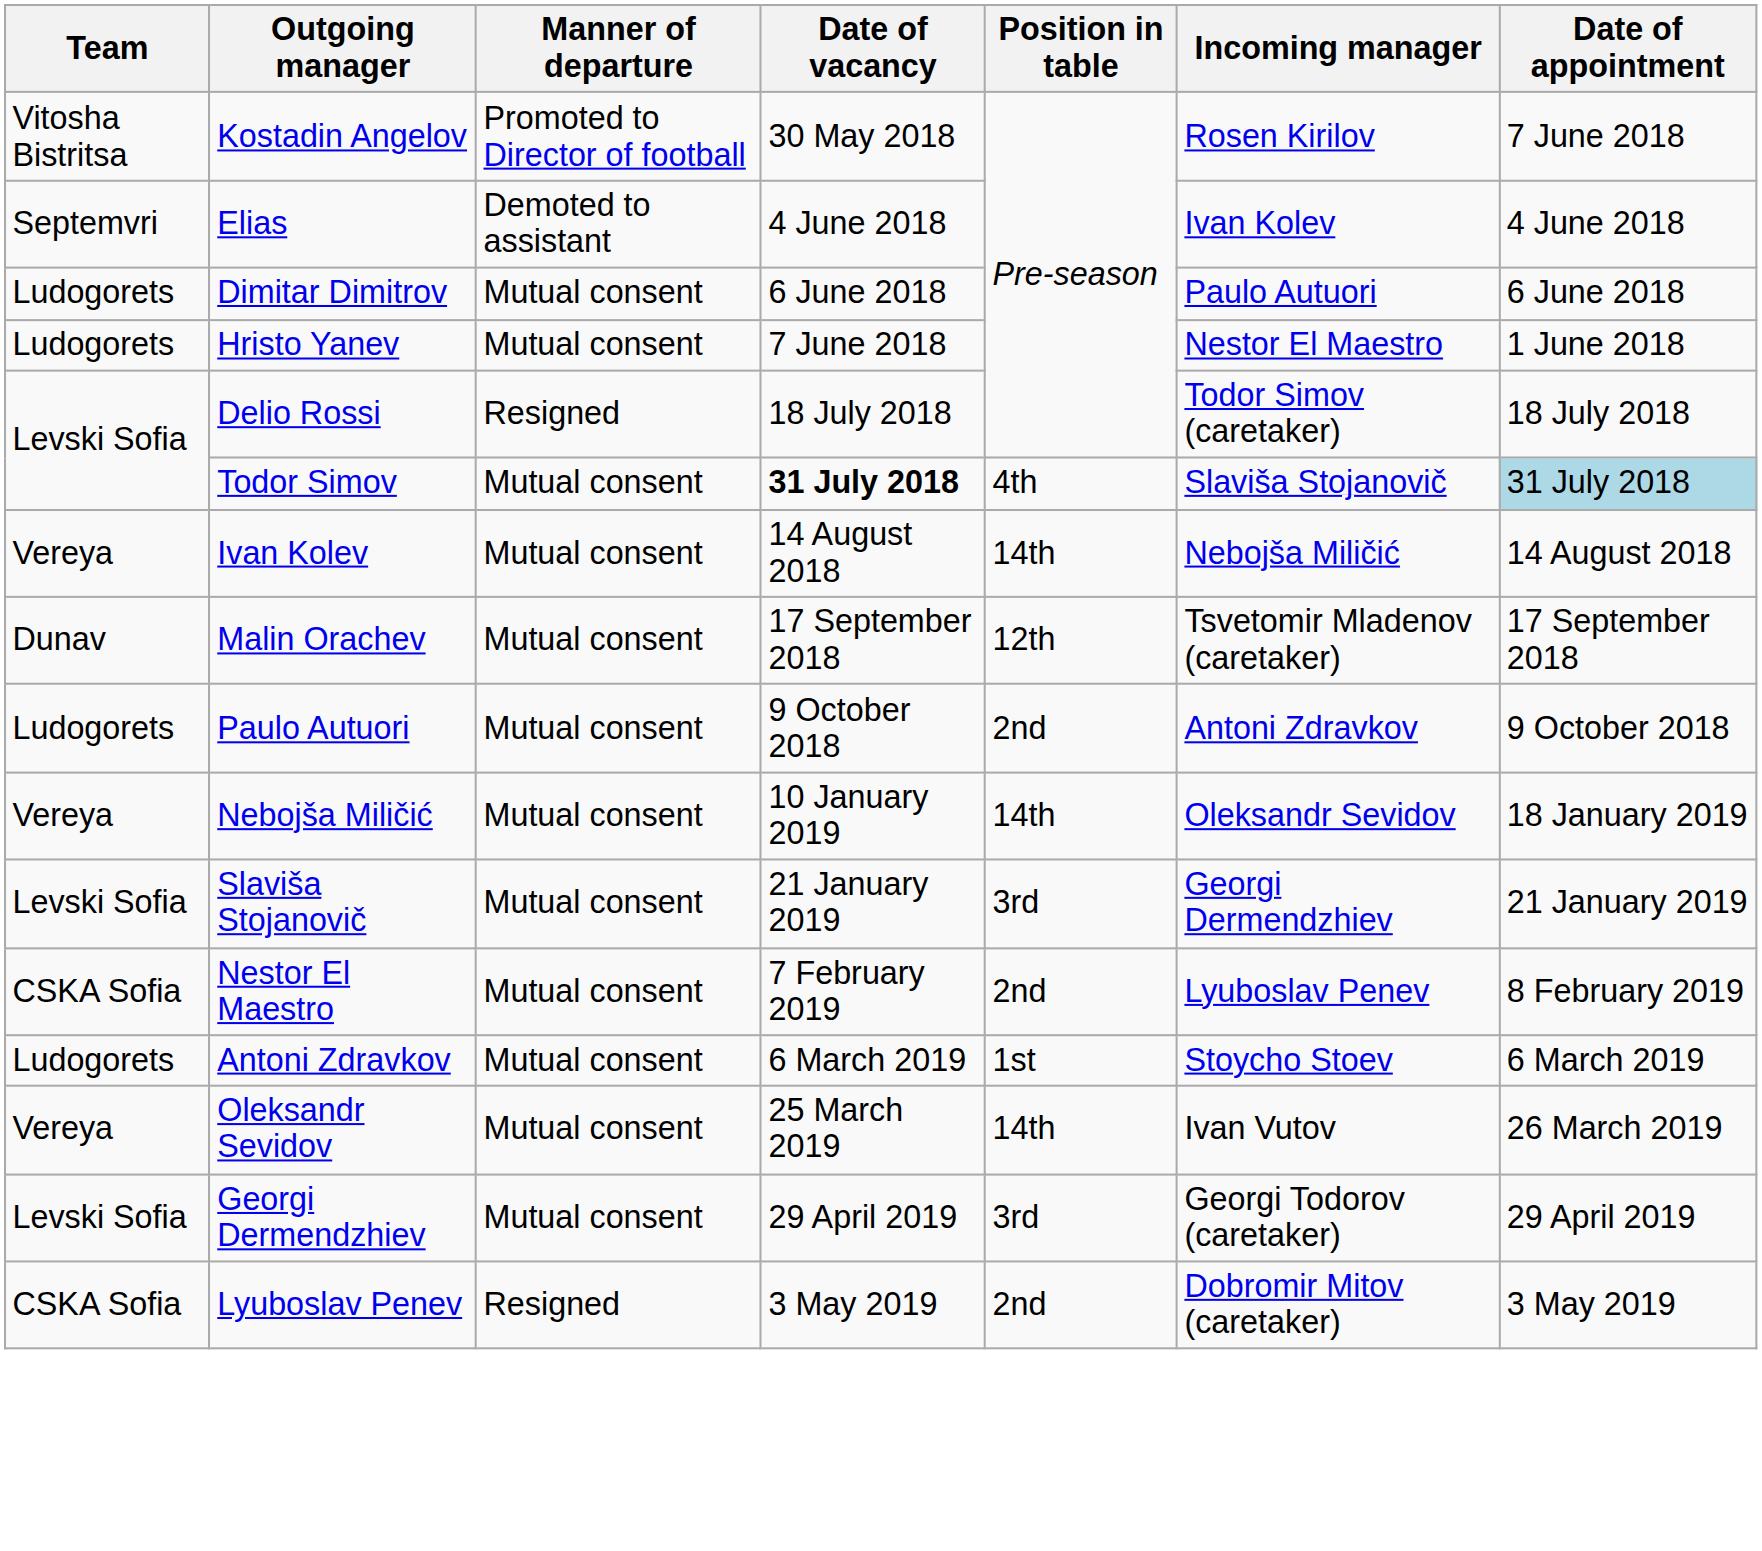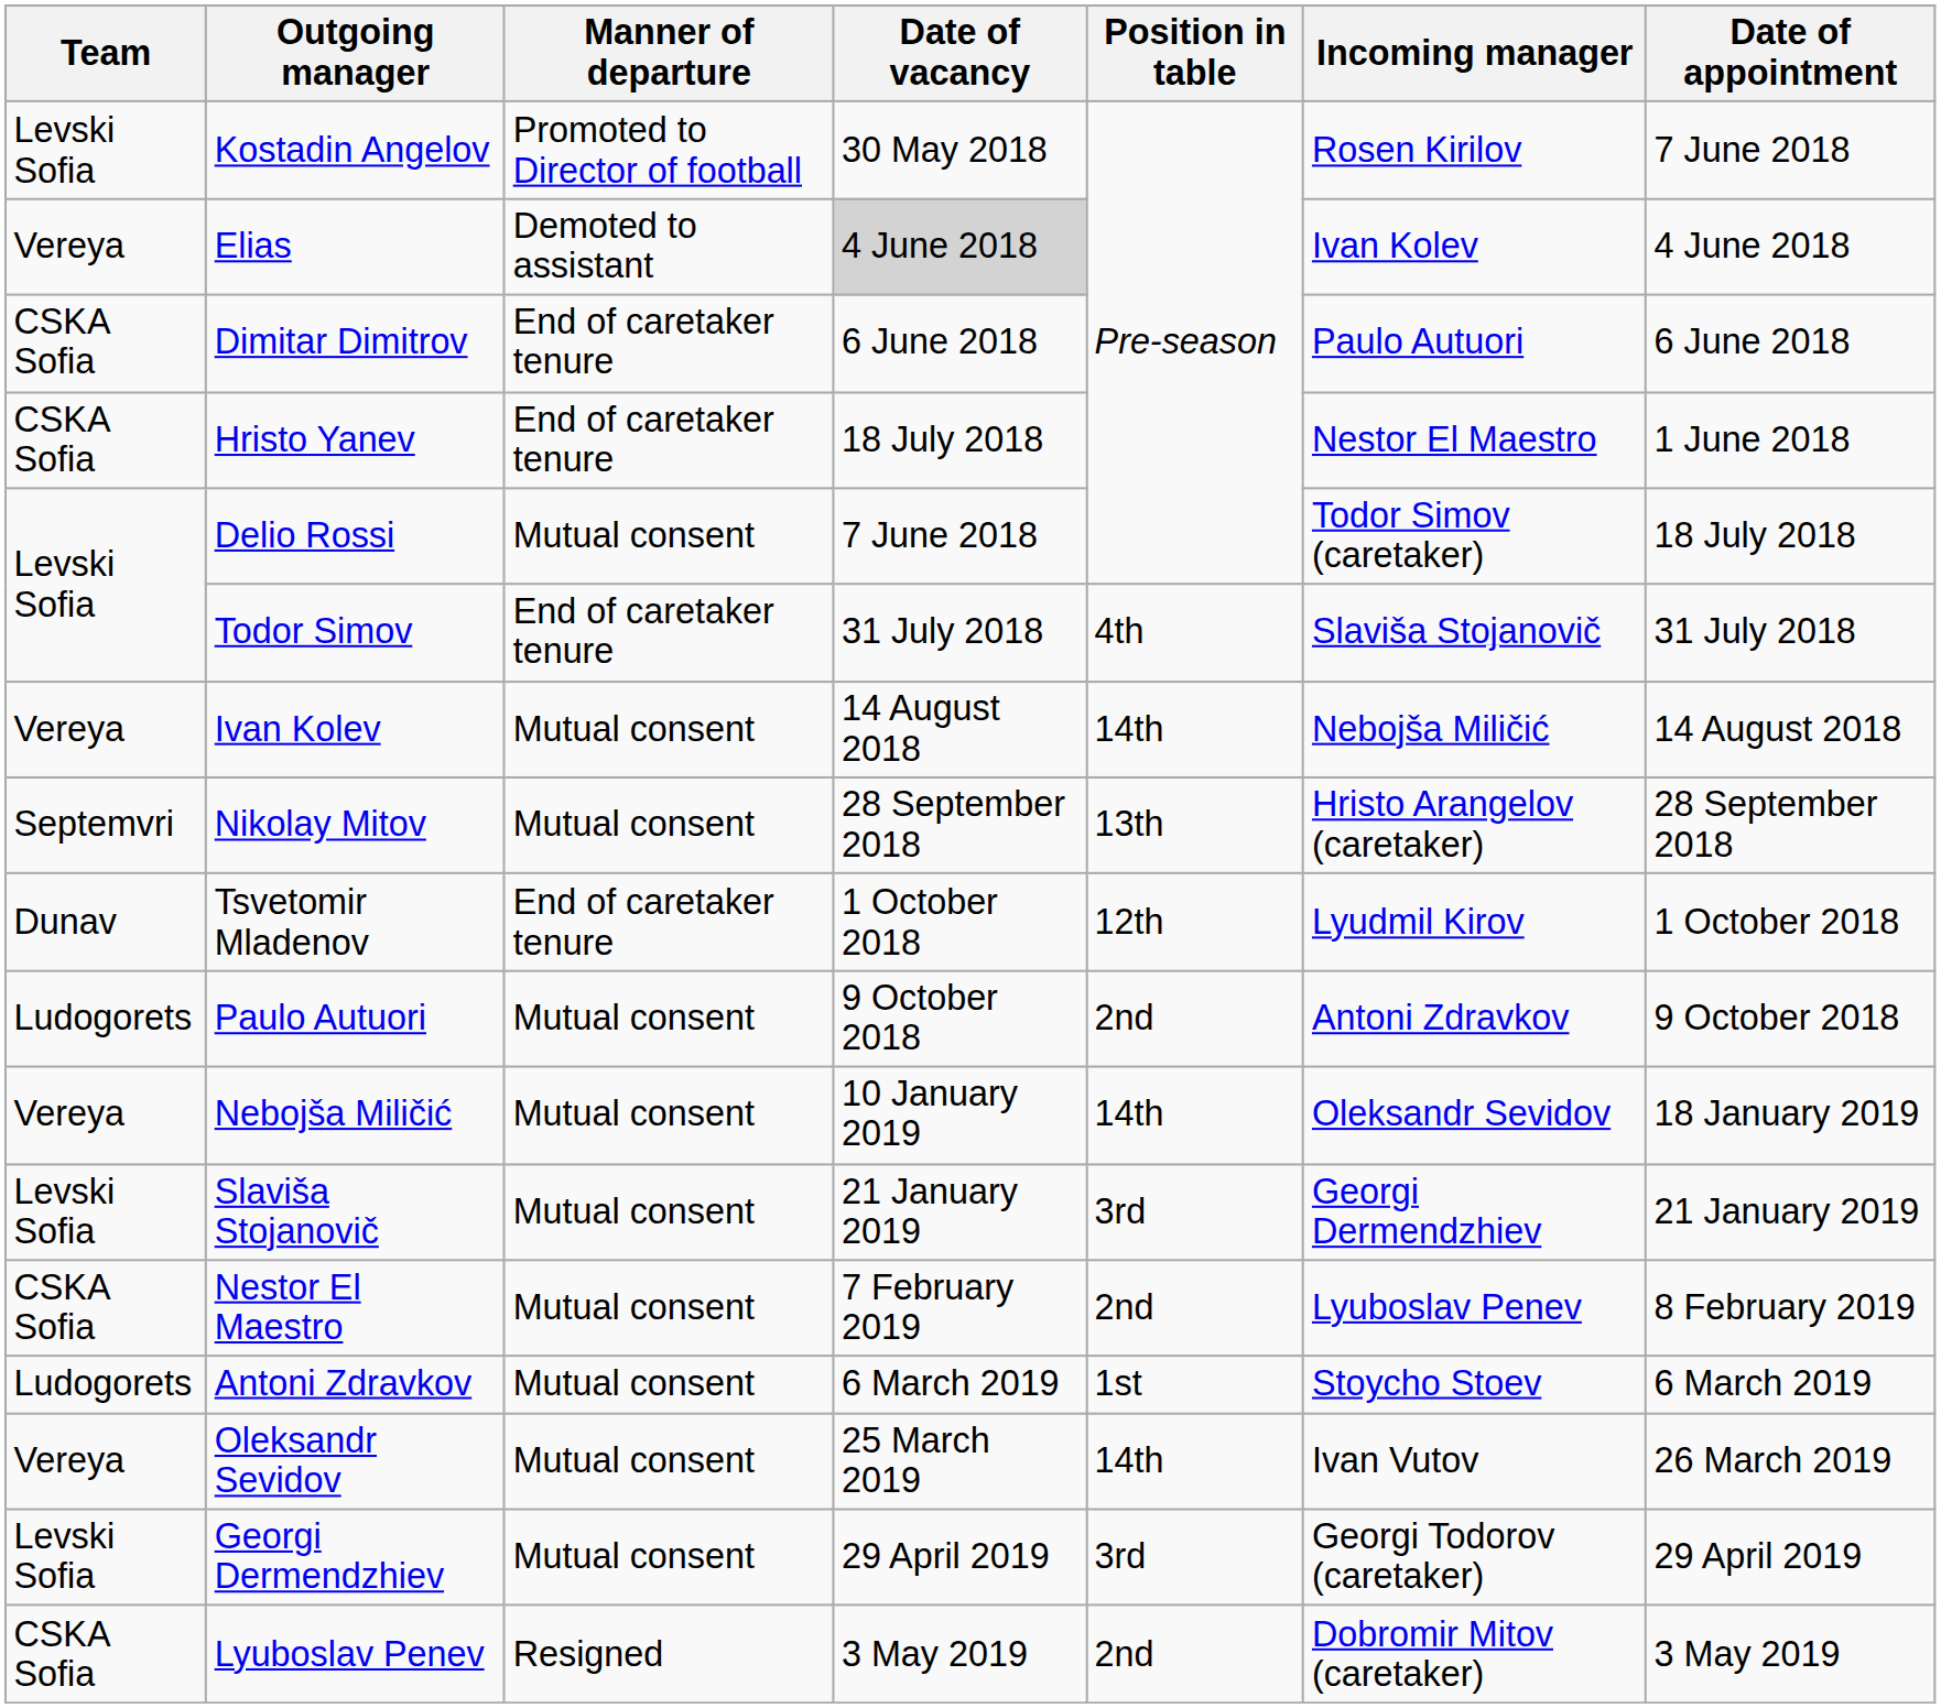Kostadin Angelov | Team: Vitosha Bistritsa -> Levski Sofia
Elias | Team: Septemvri -> Vereya
Elias | Date of vacancy: no background -> lightgrey background
Dimitar Dimitrov | Team: Ludogorets -> CSKA Sofia
Dimitar Dimitrov | Manner of departure: Mutual consent -> End of caretaker tenure
Hristo Yanev | Team: Ludogorets -> CSKA Sofia
Hristo Yanev | Manner of departure: Mutual consent -> End of caretaker tenure
Hristo Yanev | Date of vacancy: 7 June 2018 -> 18 July 2018
Delio Rossi | Manner of departure: Resigned -> Mutual consent
Delio Rossi | Date of vacancy: 18 July 2018 -> 7 June 2018
Todor Simov | Manner of departure: Mutual consent -> End of caretaker tenure
Todor Simov | Date of vacancy: bold -> normal
Todor Simov | Date of appointment: lightblue background -> no background
- row: Dunav | Malin Orachev | Mutual consent | 17 September 2018 | 12th | Tsvetomir Mladenov (caretaker) | 17 September 2018
+ row: Septemvri | Nikolay Mitov | Mutual consent | 28 September 2018 | 13th | Hristo Arangelov (caretaker) | 28 September 2018
+ row: Dunav | Tsvetomir Mladenov | End of caretaker tenure | 1 October 2018 | 12th | Lyudmil Kirov | 1 October 2018
